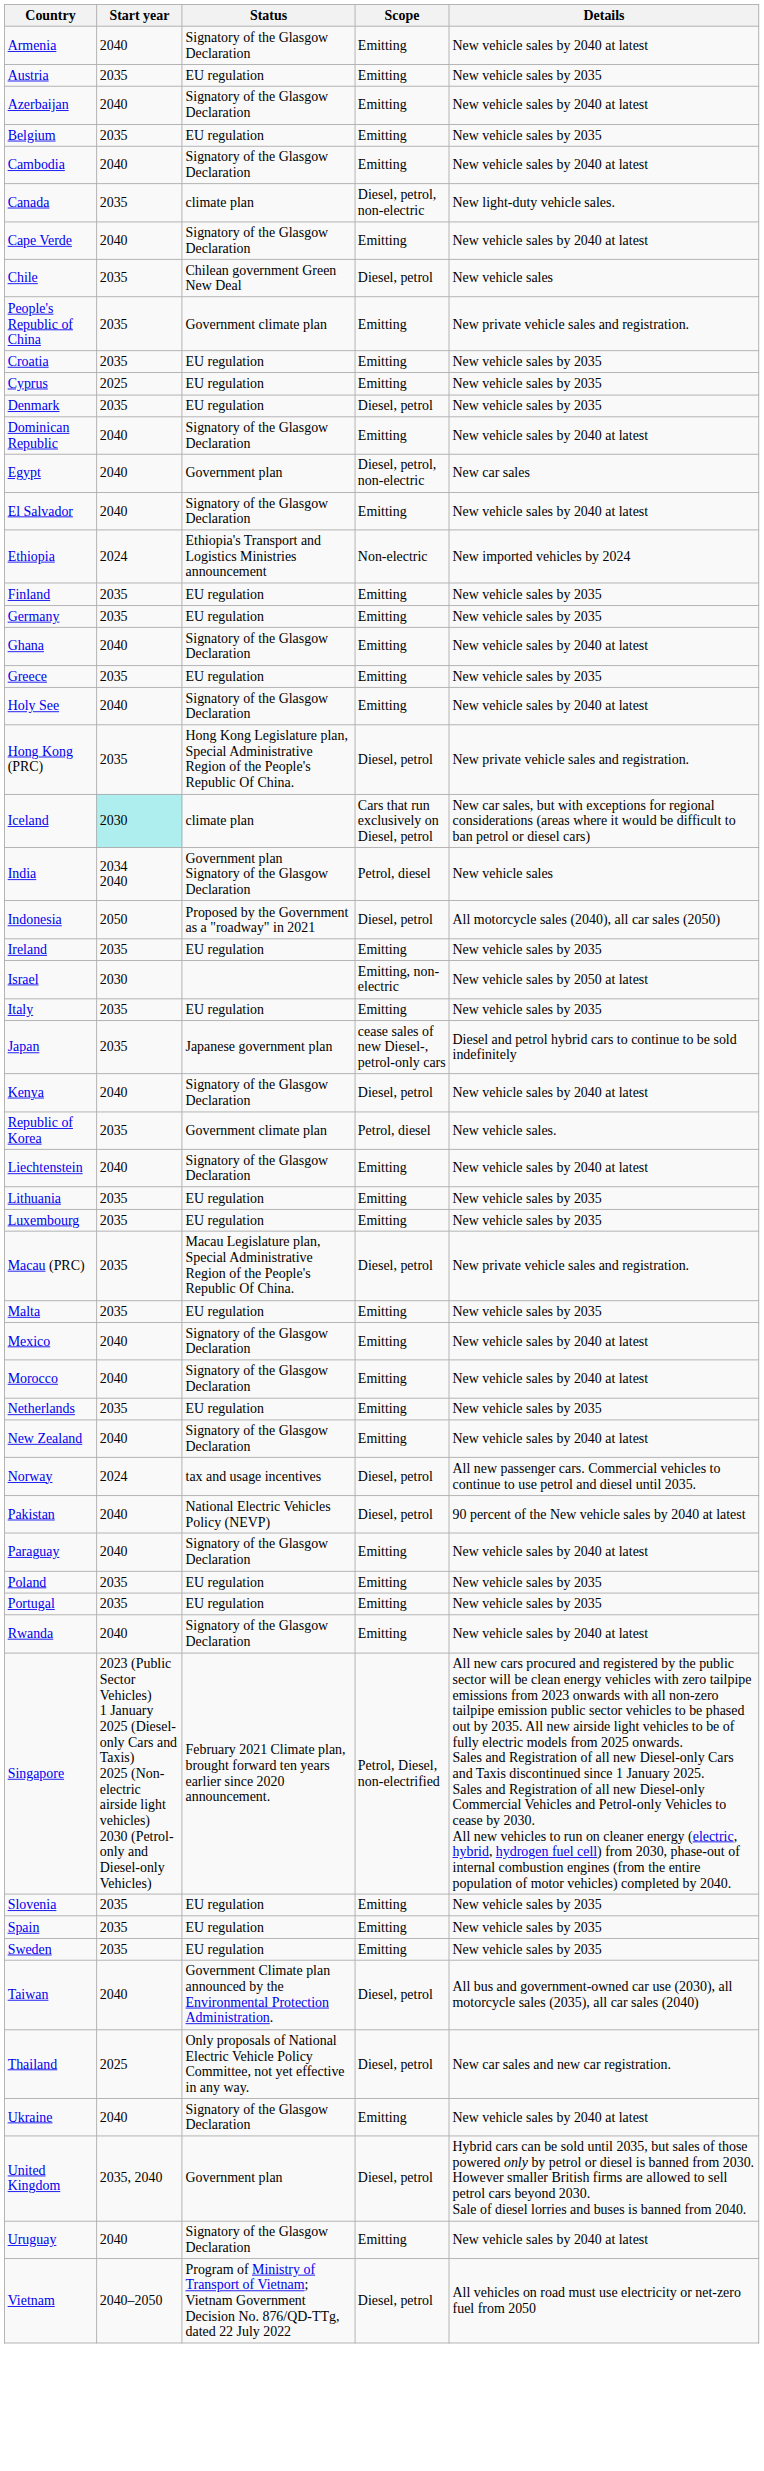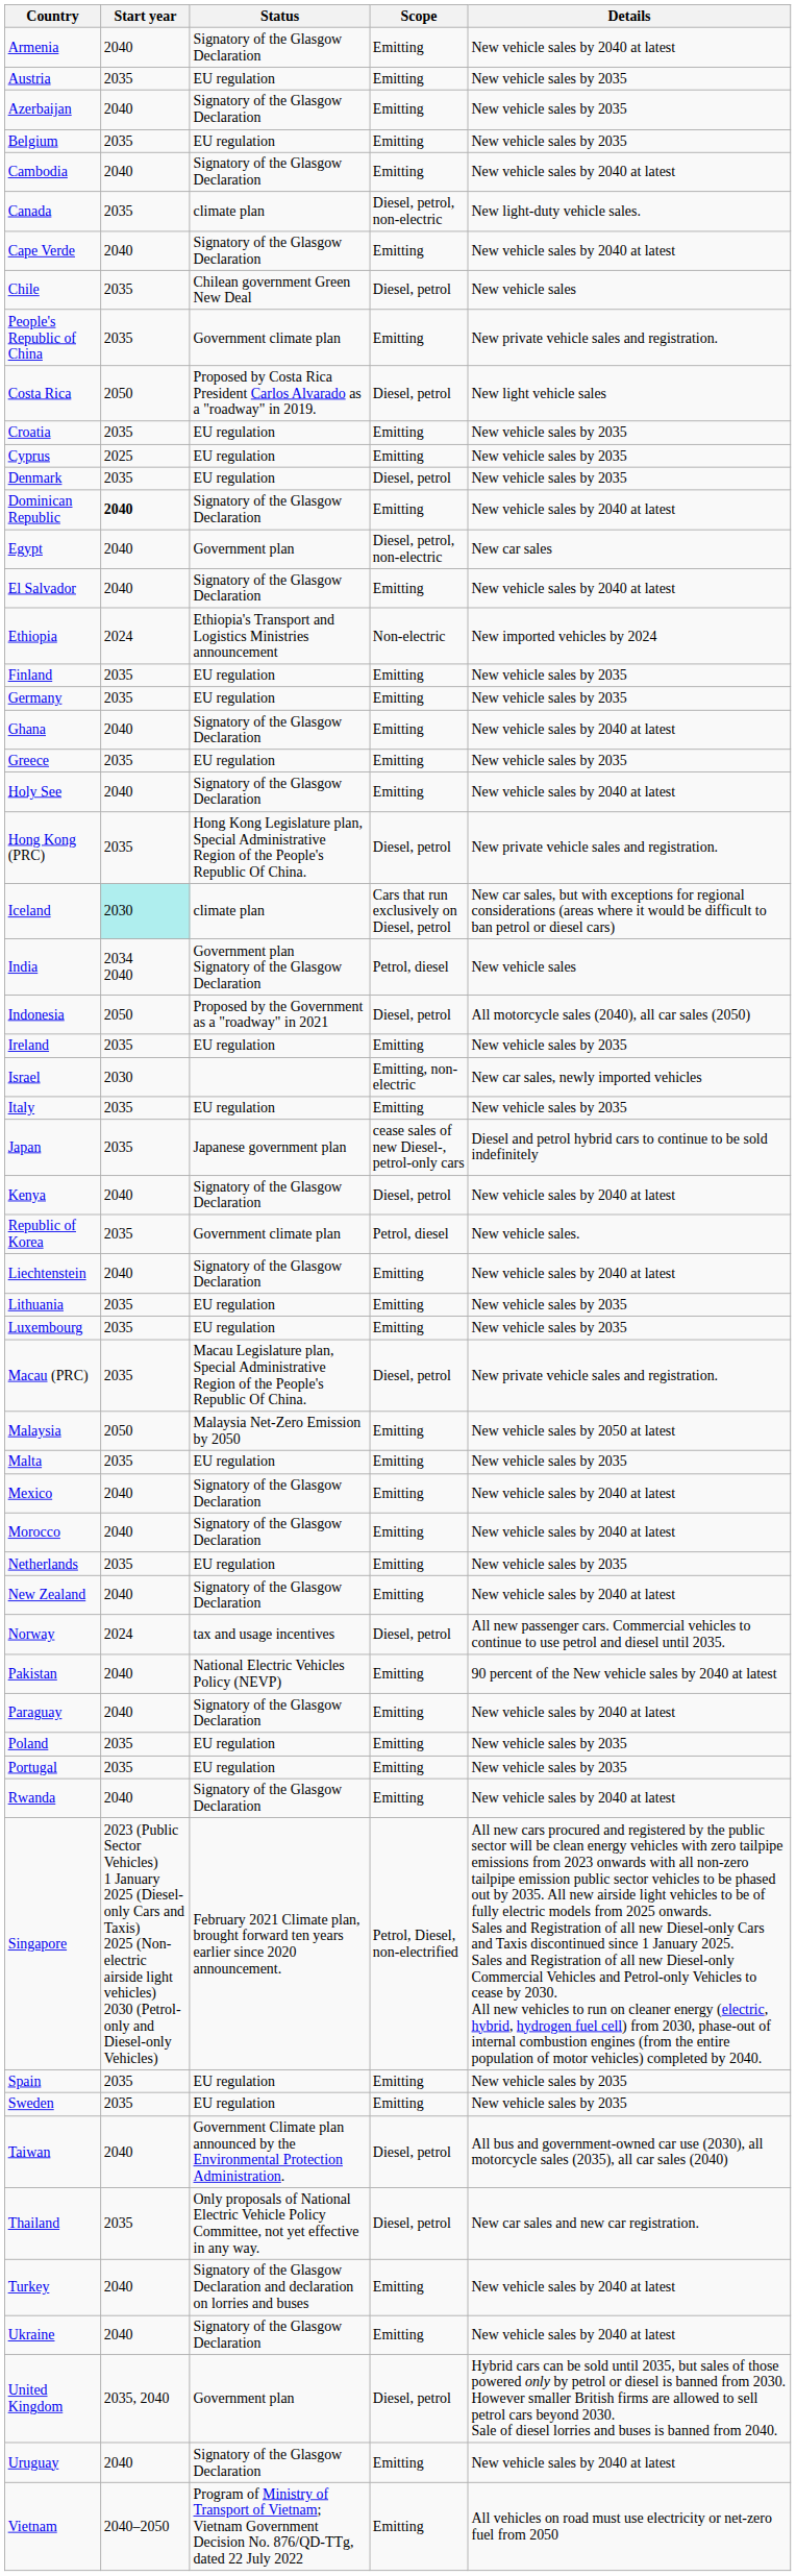Azerbaijan | Details: New vehicle sales by 2040 at latest -> New vehicle sales by 2035
+ row: Costa Rica | 2050 | Proposed by Costa Rica President Carlos Alvarado as a "roadway" in 2019. | Diesel, petrol | New light vehicle sales
Dominican Republic | Start year: normal -> bold
Israel | Details: New vehicle sales by 2050 at latest -> New car sales, newly imported vehicles
+ row: Malaysia | 2050 | Malaysia Net-Zero Emission by 2050 | Emitting | New vehicle sales by 2050 at latest
Pakistan | Scope: Diesel, petrol -> Emitting
- row: Slovenia | 2035 | EU regulation | Emitting | New vehicle sales by 2035
Thailand | Start year: 2025 -> 2035
+ row: Turkey | 2040 | Signatory of the Glasgow Declaration and declaration on lorries and buses | Emitting | New vehicle sales by 2040 at latest
Vietnam | Scope: Diesel, petrol -> Emitting
